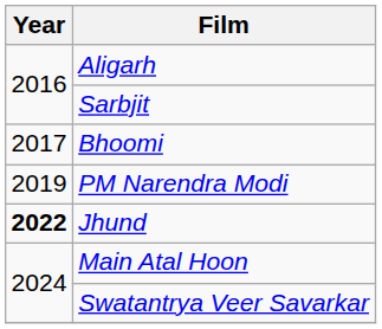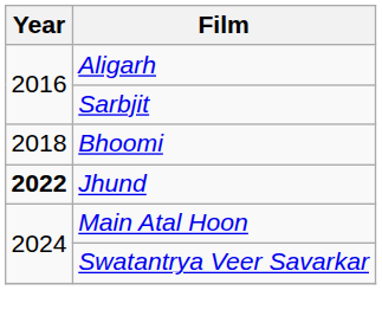Bhoomi | Year: 2017 -> 2018
- row: 2019 | PM Narendra Modi
